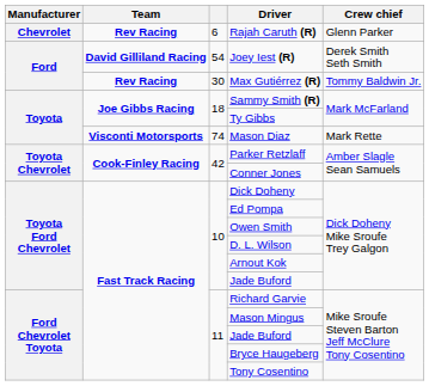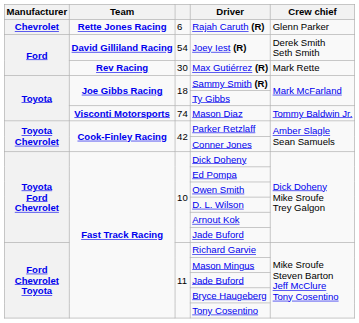Rajah Caruth (R) | Team: Rev Racing -> Rette Jones Racing
Max Gutiérrez (R) | Crew chief: Tommy Baldwin Jr. -> Mark Rette
Mason Diaz | Crew chief: Mark Rette -> Tommy Baldwin Jr.
